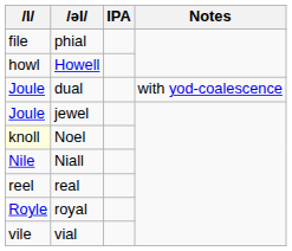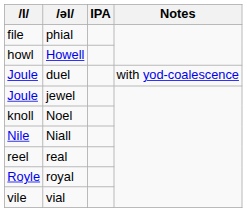- row: Joule | dual | with yod-coalescence
+ row: Joule | duel | with yod-coalescence
Noel | l: lightyellow background -> no background
